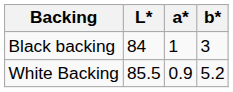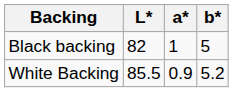Black backing | L*: 84 -> 82
Black backing | b*: 3 -> 5
